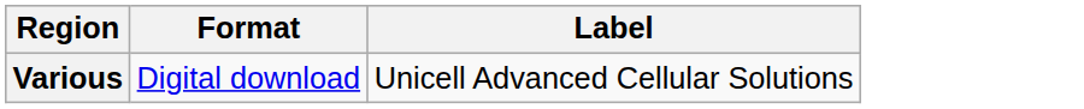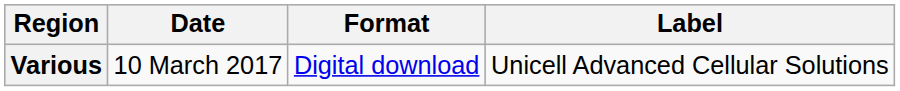+ column: Date | 10 March 2017
